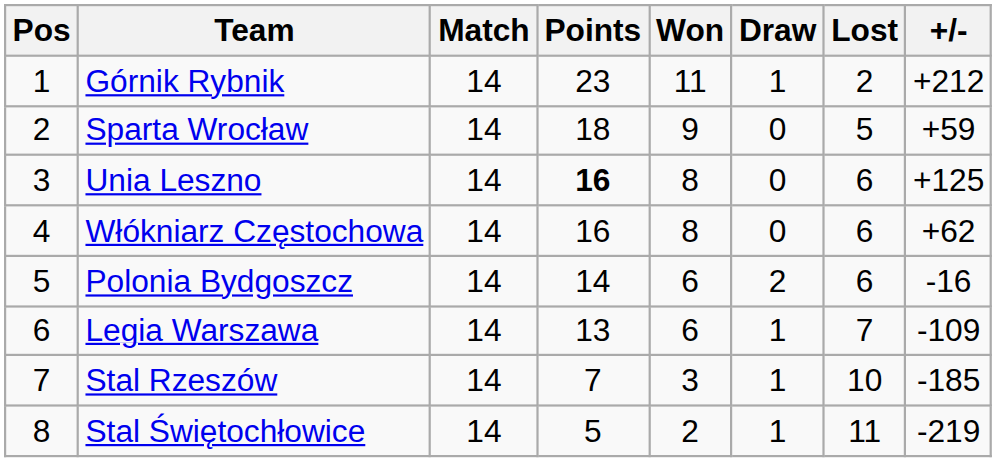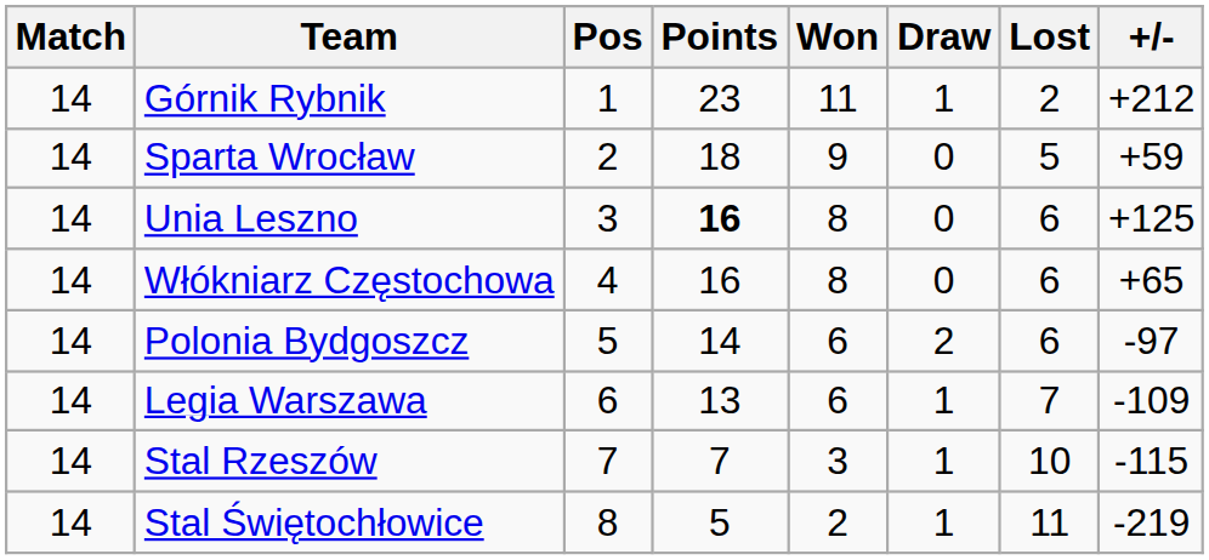columns swapped: Pos <-> Match
Włókniarz Częstochowa | +/-: +62 -> +65
Polonia Bydgoszcz | +/-: -16 -> -97
Stal Rzeszów | +/-: -185 -> -115
